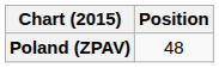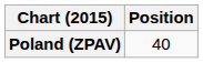Poland (ZPAV) | Position: 48 -> 40
